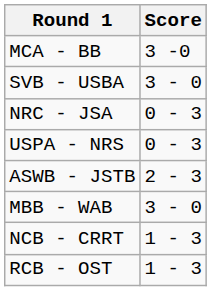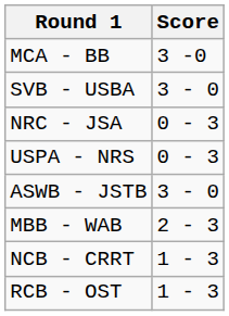ASWB - JSTB | Score: 2 - 3 -> 3 - 0
MBB - WAB | Score: 3 - 0 -> 2 - 3
